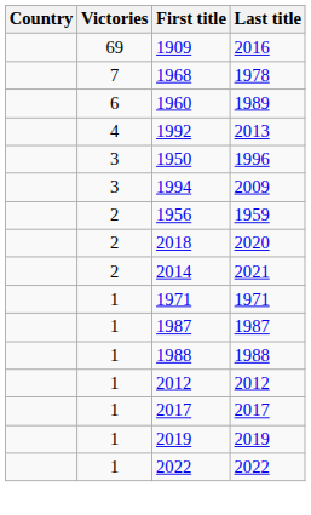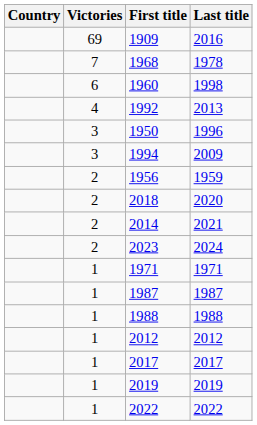1960 | Last title: 1989 -> 1998
+ row: 2 | 2023 | 2024
